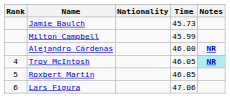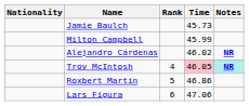columns swapped: Rank <-> Nationality
Alejandro Cárdenas | Time: 46.00 -> 46.02
Troy McIntosh | Time: no background -> pink background
Roxbert Martin | Time: 46.85 -> 46.86
